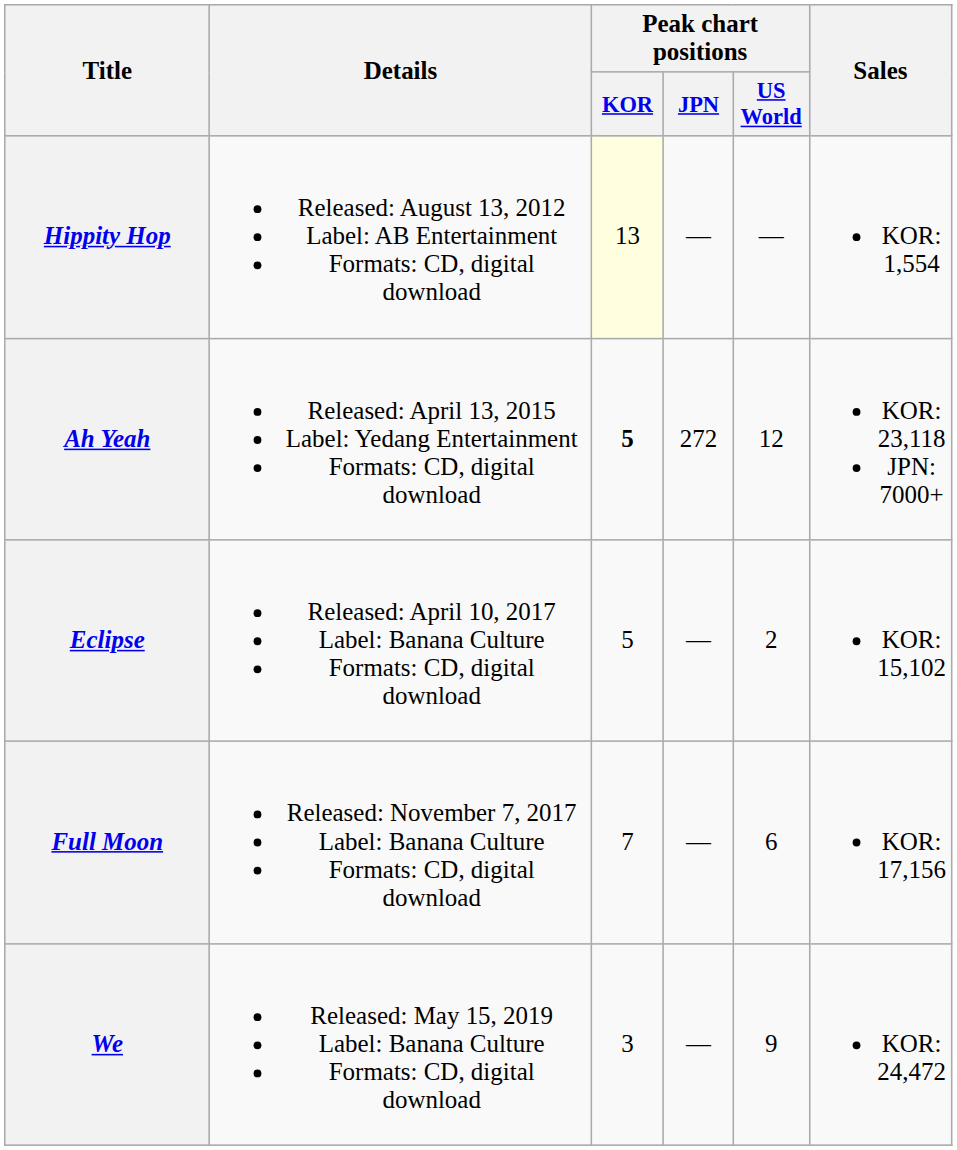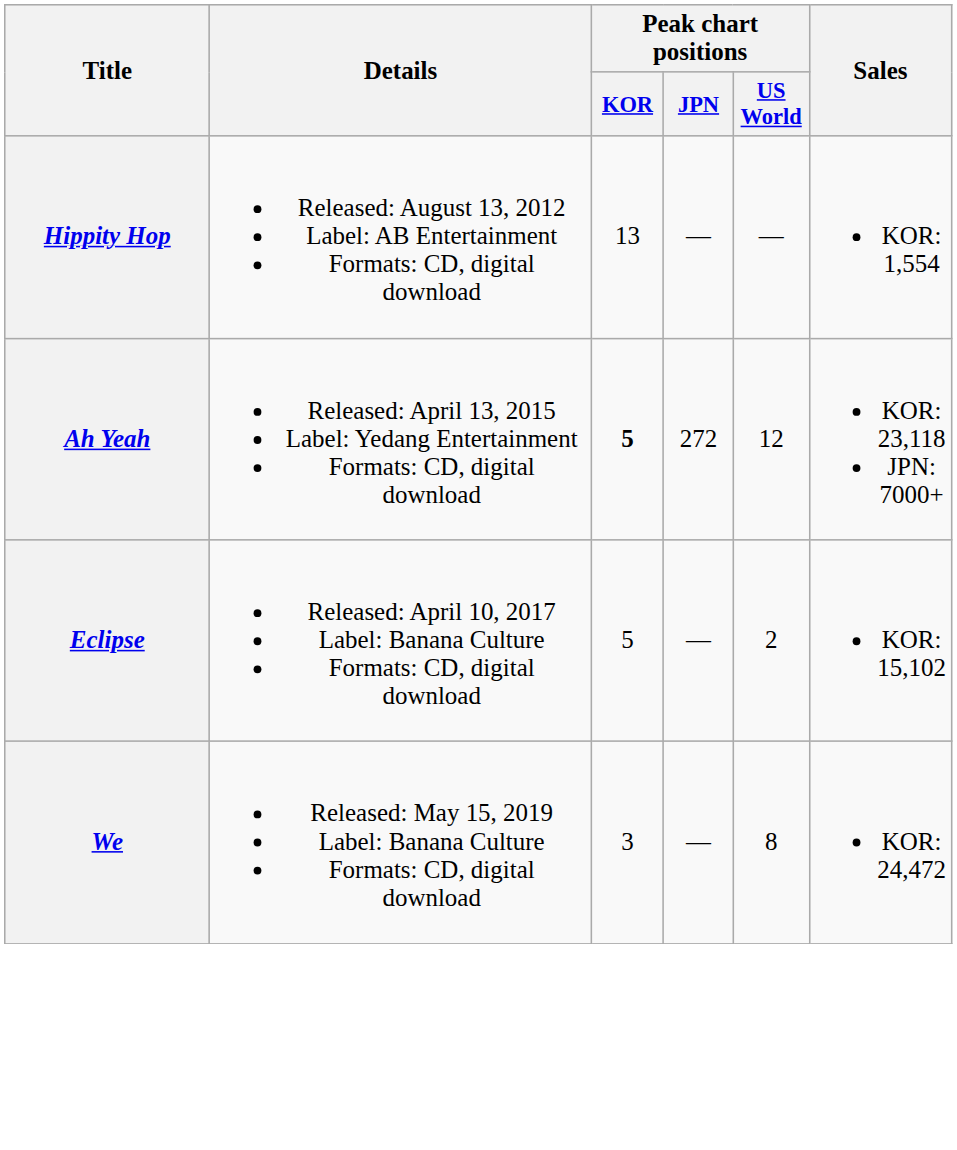Hippity Hop | Peak chart positions / KOR: lightyellow background -> no background
- row: Full Moon | Released: November 7, 2017 Label: Banana Culture Formats: CD, digital download | 7 | — | 6 | KOR: 17,156
We | Peak chart positions / US World: 9 -> 8
